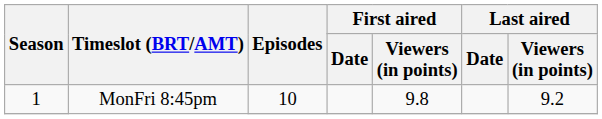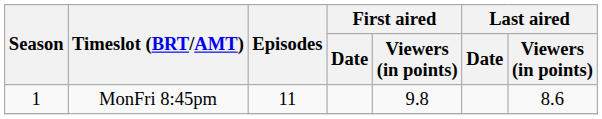1 / MonFri 8:45pm | Episodes: 10 -> 11
1 / MonFri 8:45pm | Last aired / Viewers (in points): 9.2 -> 8.6
